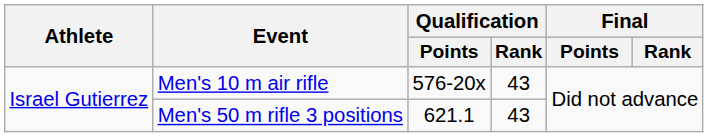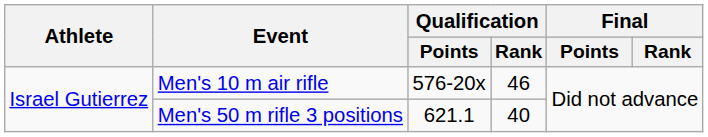Men's 10 m air rifle | Qualification / Rank: 43 -> 46
Men's 50 m rifle 3 positions | Qualification / Rank: 43 -> 40
